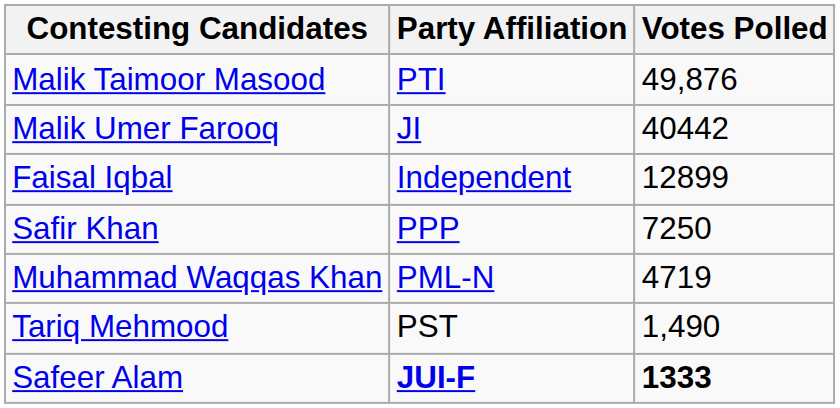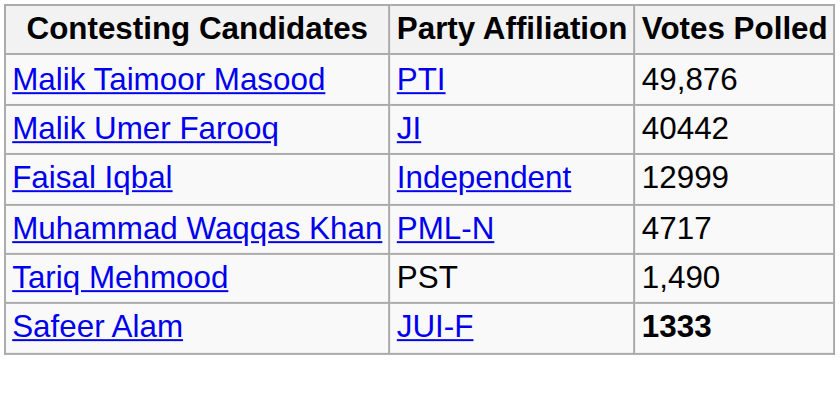Faisal Iqbal | Votes Polled: 12899 -> 12999
- row: Safir Khan | PPP | 7250
Muhammad Waqqas Khan | Votes Polled: 4719 -> 4717
Safeer Alam | Party Affiliation: bold -> normal
